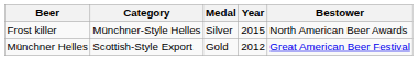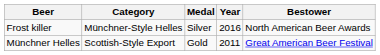Frost killer | Year: 2015 -> 2016
Münchner Helles | Year: 2012 -> 2011
